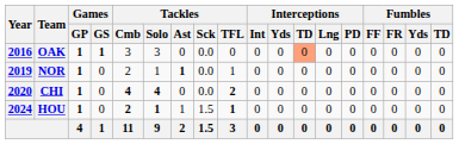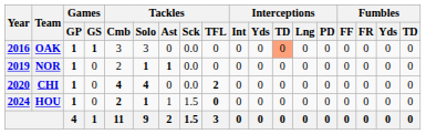NOR | Tackles / Solo: normal -> bold
NOR | Tackles / TFL: 1 -> 0
HOU | Tackles / TFL: 1 -> 0
